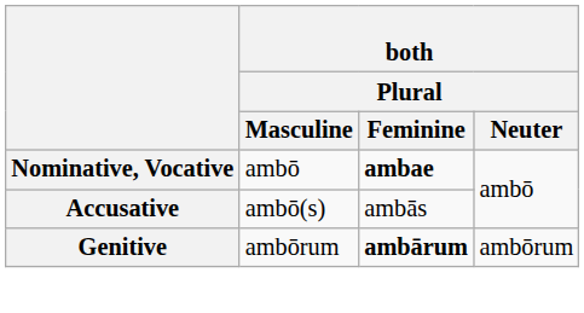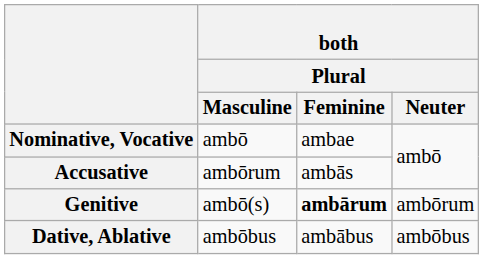Nominative, Vocative | both / Plural / Feminine: bold -> normal
Accusative | both / Plural / Masculine: ambō(s) -> ambōrum
Genitive | both / Plural / Masculine: ambōrum -> ambō(s)
+ row: Dative, Ablative | ambōbus | ambābus | ambōbus
